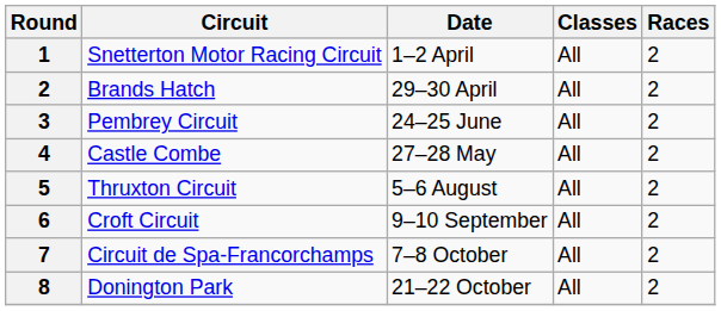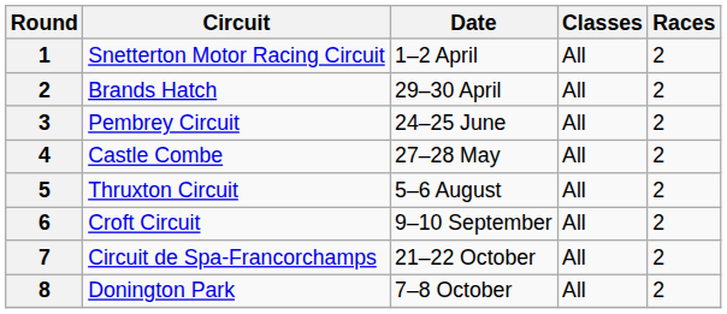Circuit de Spa-Francorchamps | Date: 7–8 October -> 21–22 October
Donington Park | Date: 21–22 October -> 7–8 October
